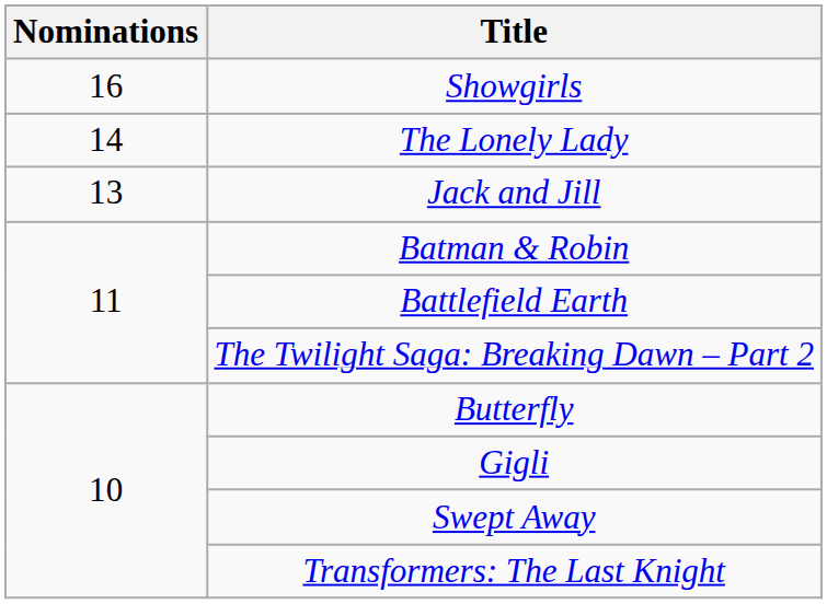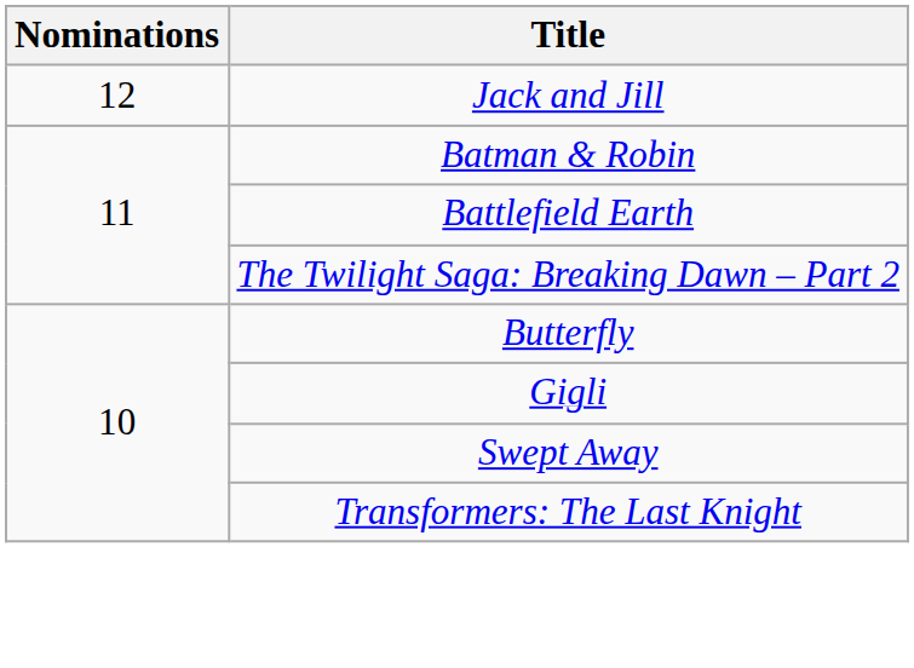- row: 16 | Showgirls
- row: 14 | The Lonely Lady
Jack and Jill | Nominations: 13 -> 12
